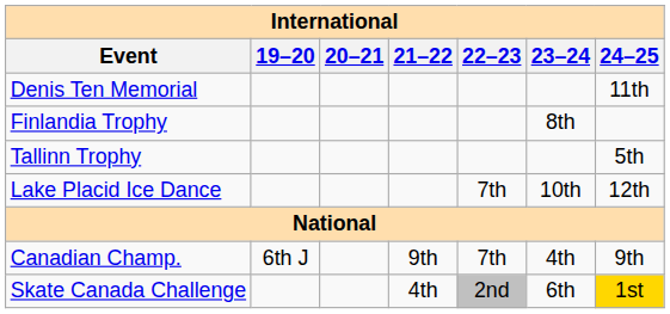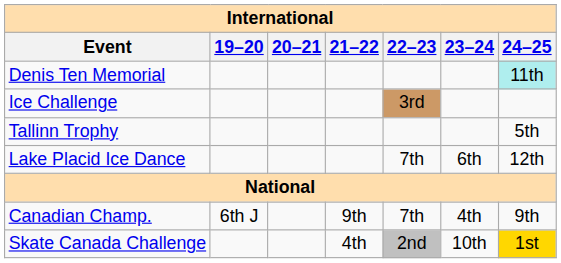Denis Ten Memorial | 24–25: no background -> paleturquoise background
- row: Finlandia Trophy | 8th
+ row: Ice Challenge | 3rd
Lake Placid Ice Dance | 23–24: 10th -> 6th
Skate Canada Challenge | 23–24: 6th -> 10th
